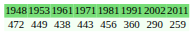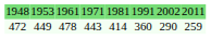472 | column 3: 438 -> 478
472 | column 5: 456 -> 414
